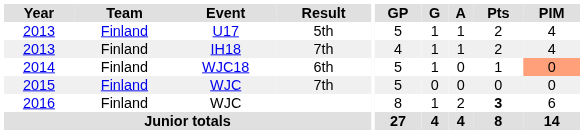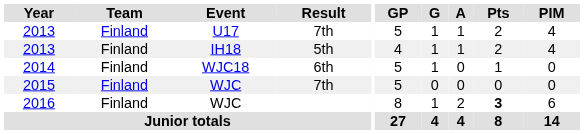2013 / U17 | Result: 5th -> 7th
2013 / IH18 | Result: 7th -> 5th
2014 | PIM: lightsalmon background -> no background
